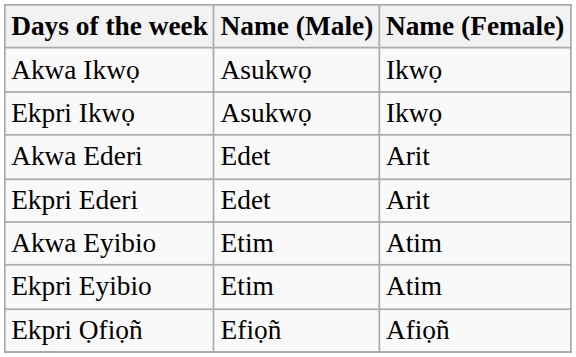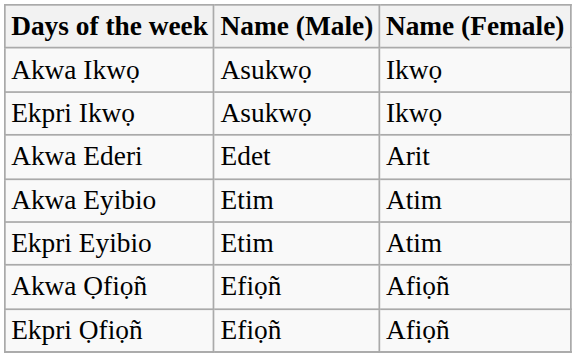- row: Ekpri Ederi | Edet | Arit
+ row: Akwa Ọfiọñ | Efiọñ | Afiọñ
